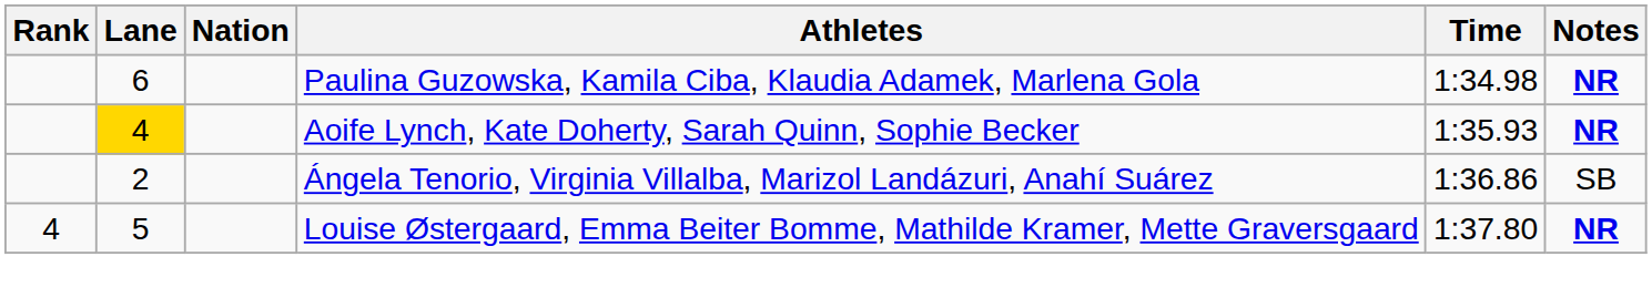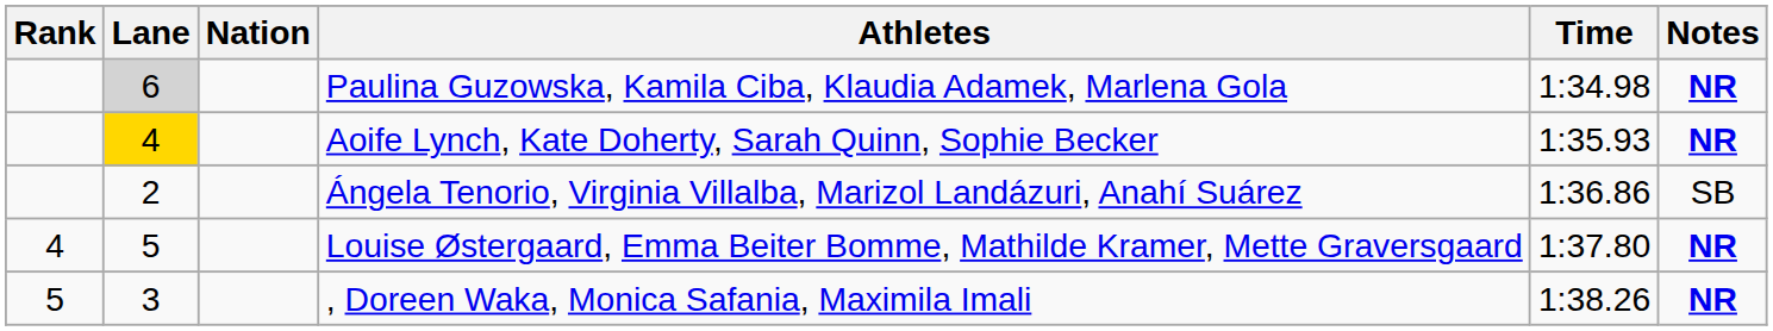Paulina Guzowska, Kamila Ciba, Klaudia Adamek, Marlena Gola | Lane: no background -> lightgrey background
+ row: 5 | 3 | , Doreen Waka, Monica Safania, Maximila Imali | 1:38.26 | NR
